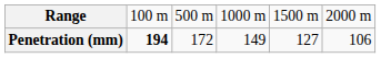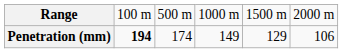Penetration (mm) | column 3: 172 -> 174
Penetration (mm) | column 5: 127 -> 129
